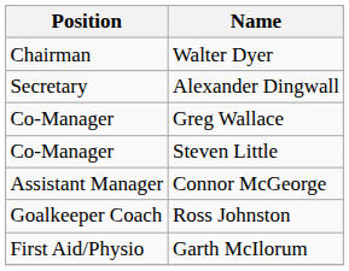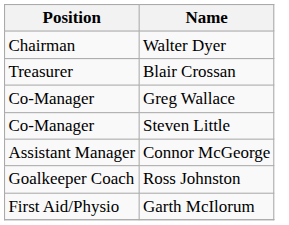- row: Secretary | Alexander Dingwall
+ row: Treasurer | Blair Crossan
